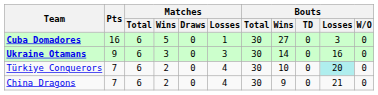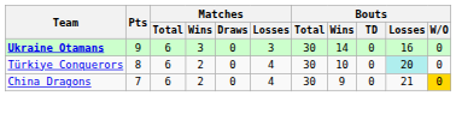- row: Cuba Domadores | 16 | 6 | 5 | 0 | 1 | 30 | 27 | 0 | 3 | 0
Türkiye Conquerors | Pts: 7 -> 8
China Dragons | Bouts / W/O: no background -> gold background
